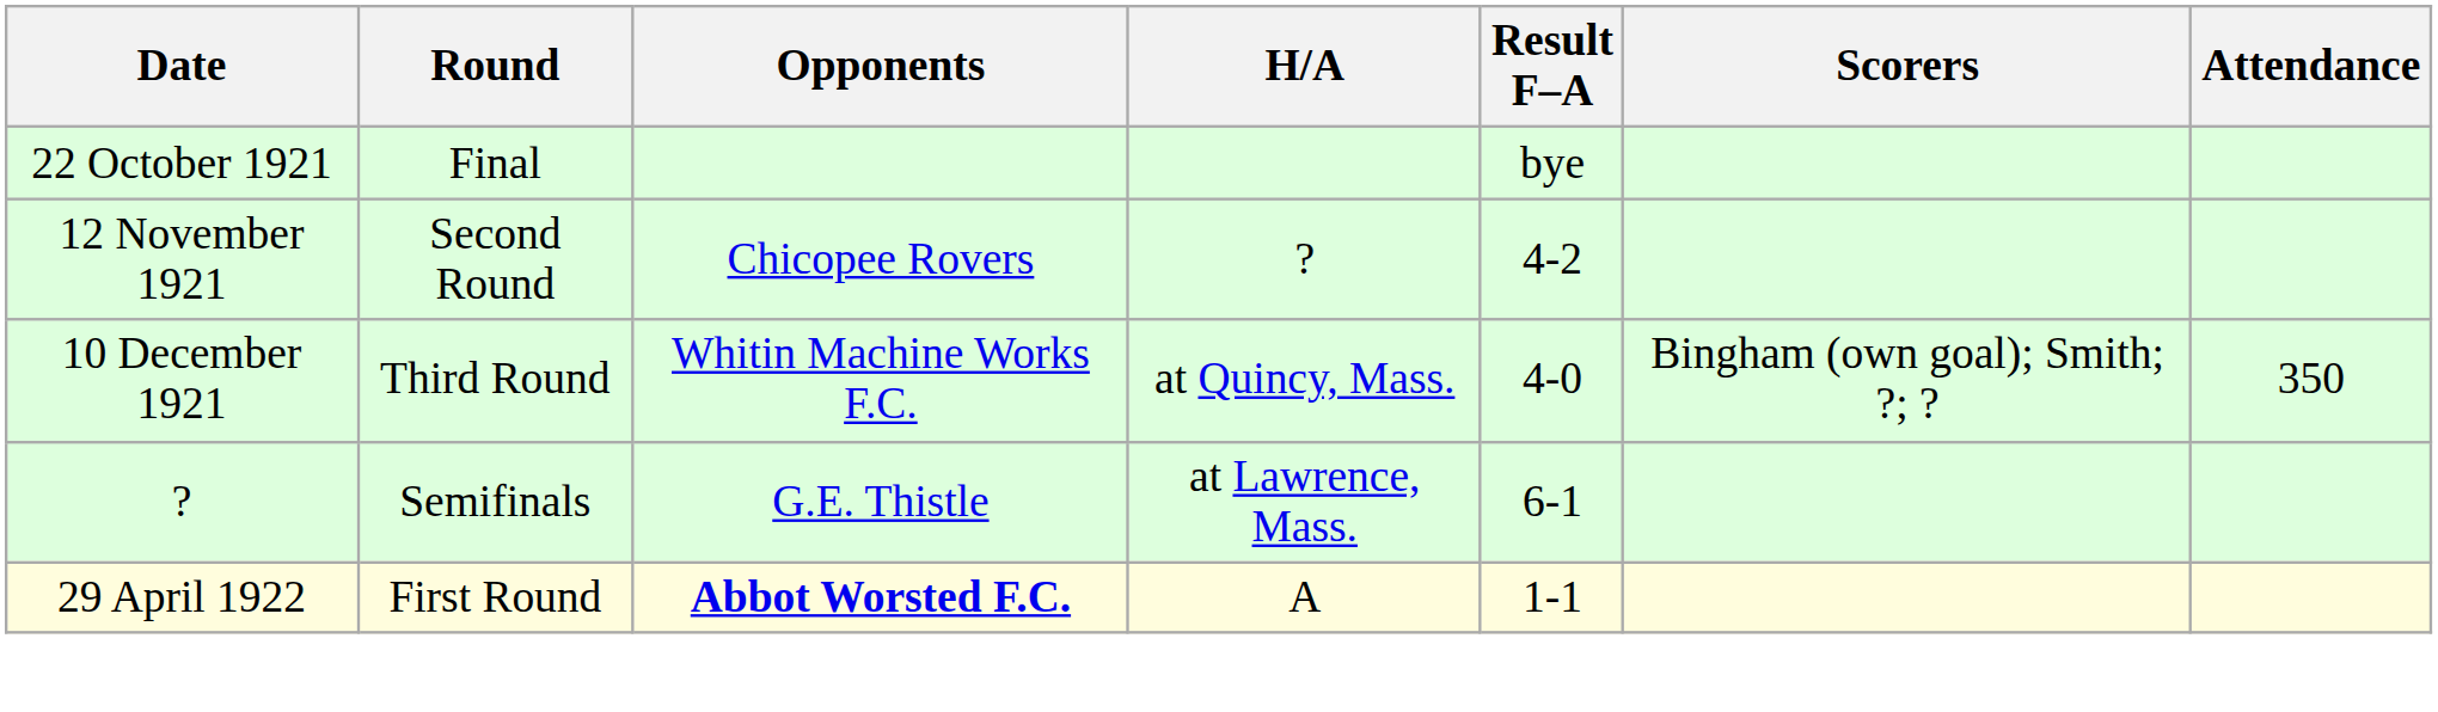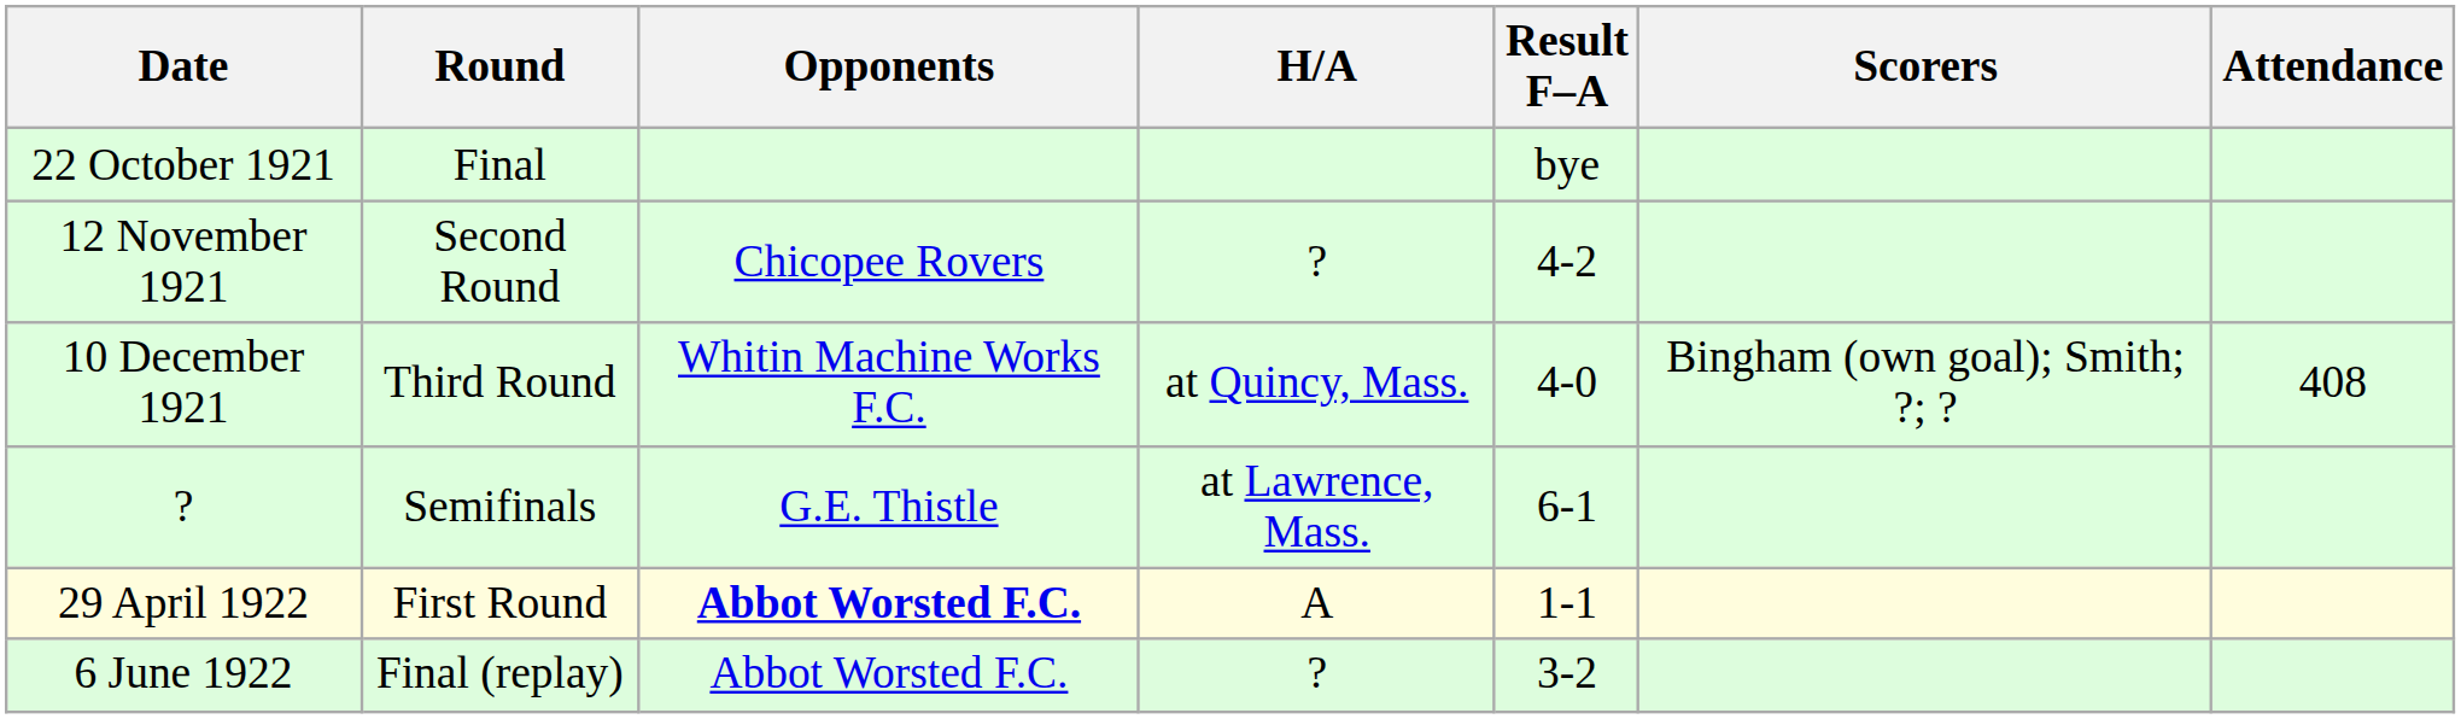10 December 1921 | Attendance: 350 -> 408
+ row: 6 June 1922 | Final (replay) | Abbot Worsted F.C. | ? | 3-2
